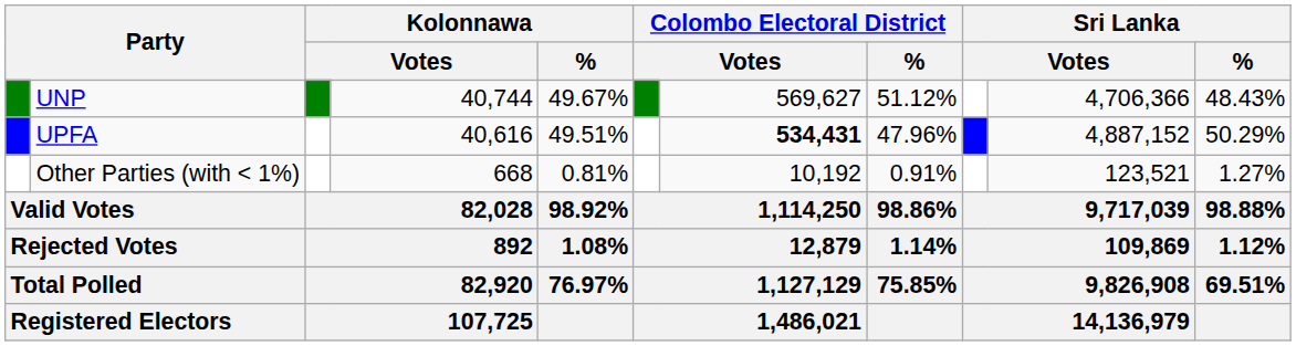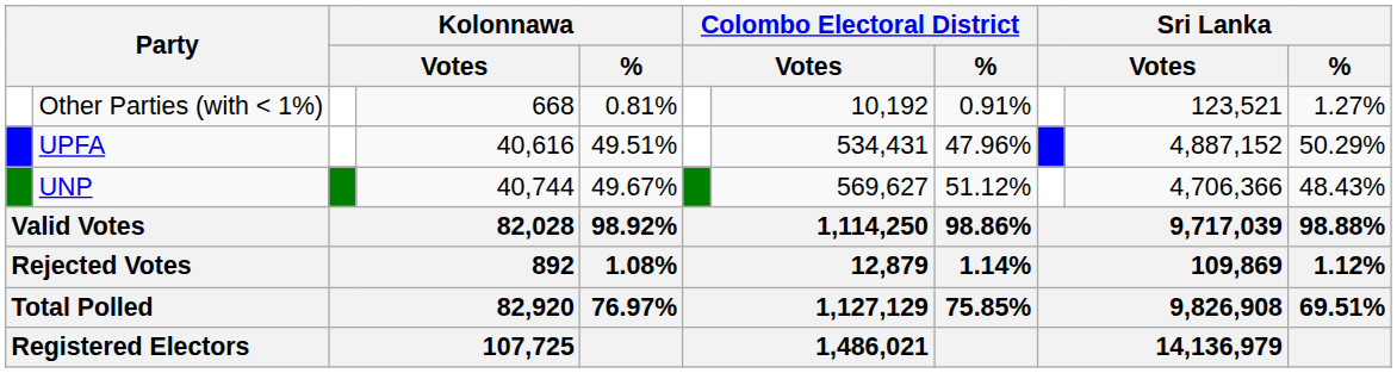rows swapped: UNP <-> Other Parties (with < 1%)
UPFA | column 7: bold -> normal
